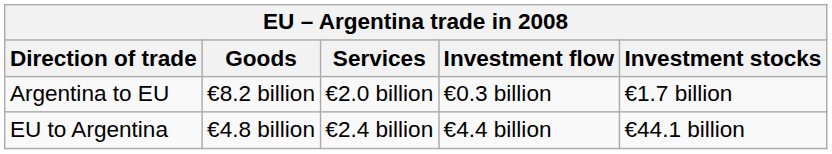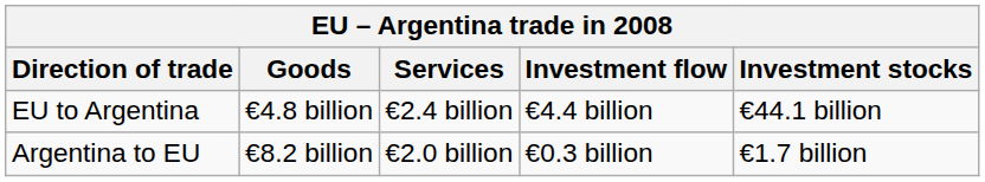rows swapped: EU to Argentina <-> Argentina to EU
